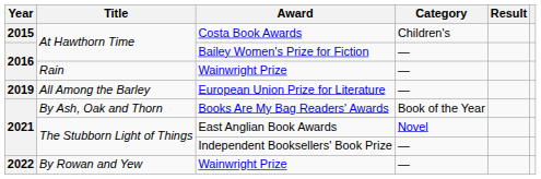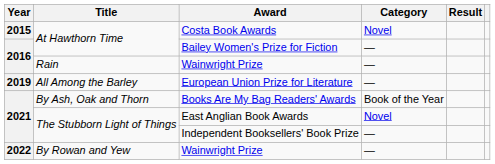Costa Book Awards | Category: Children's -> Novel
